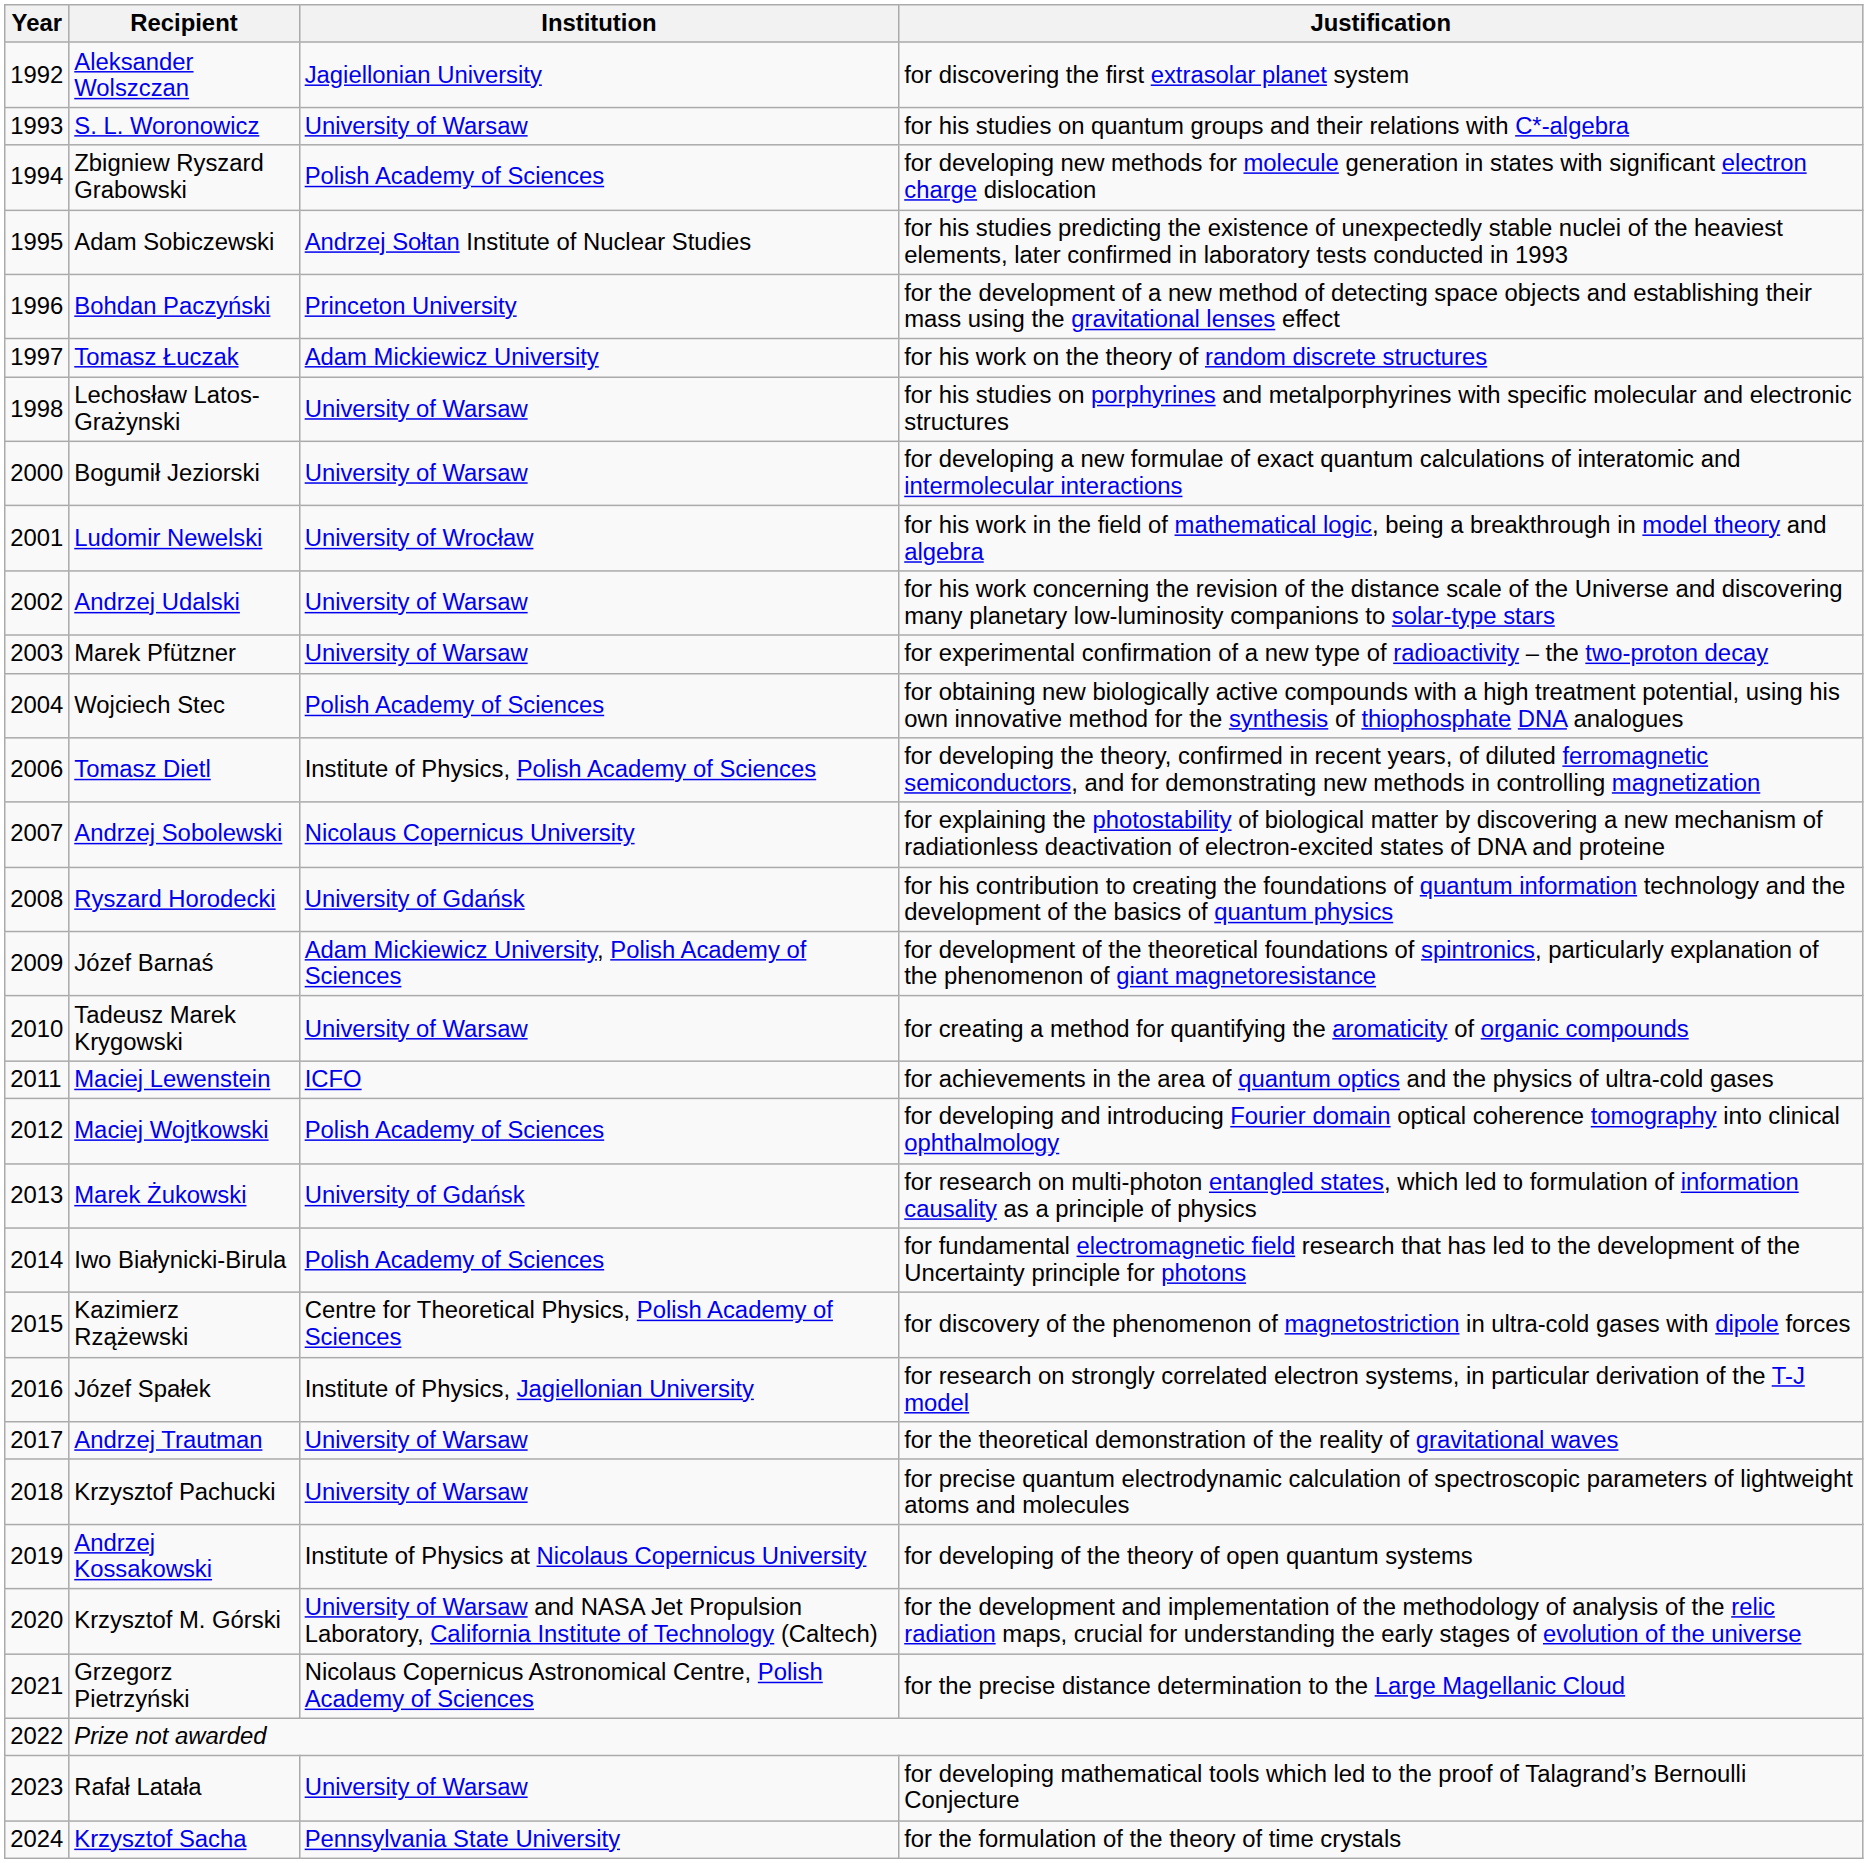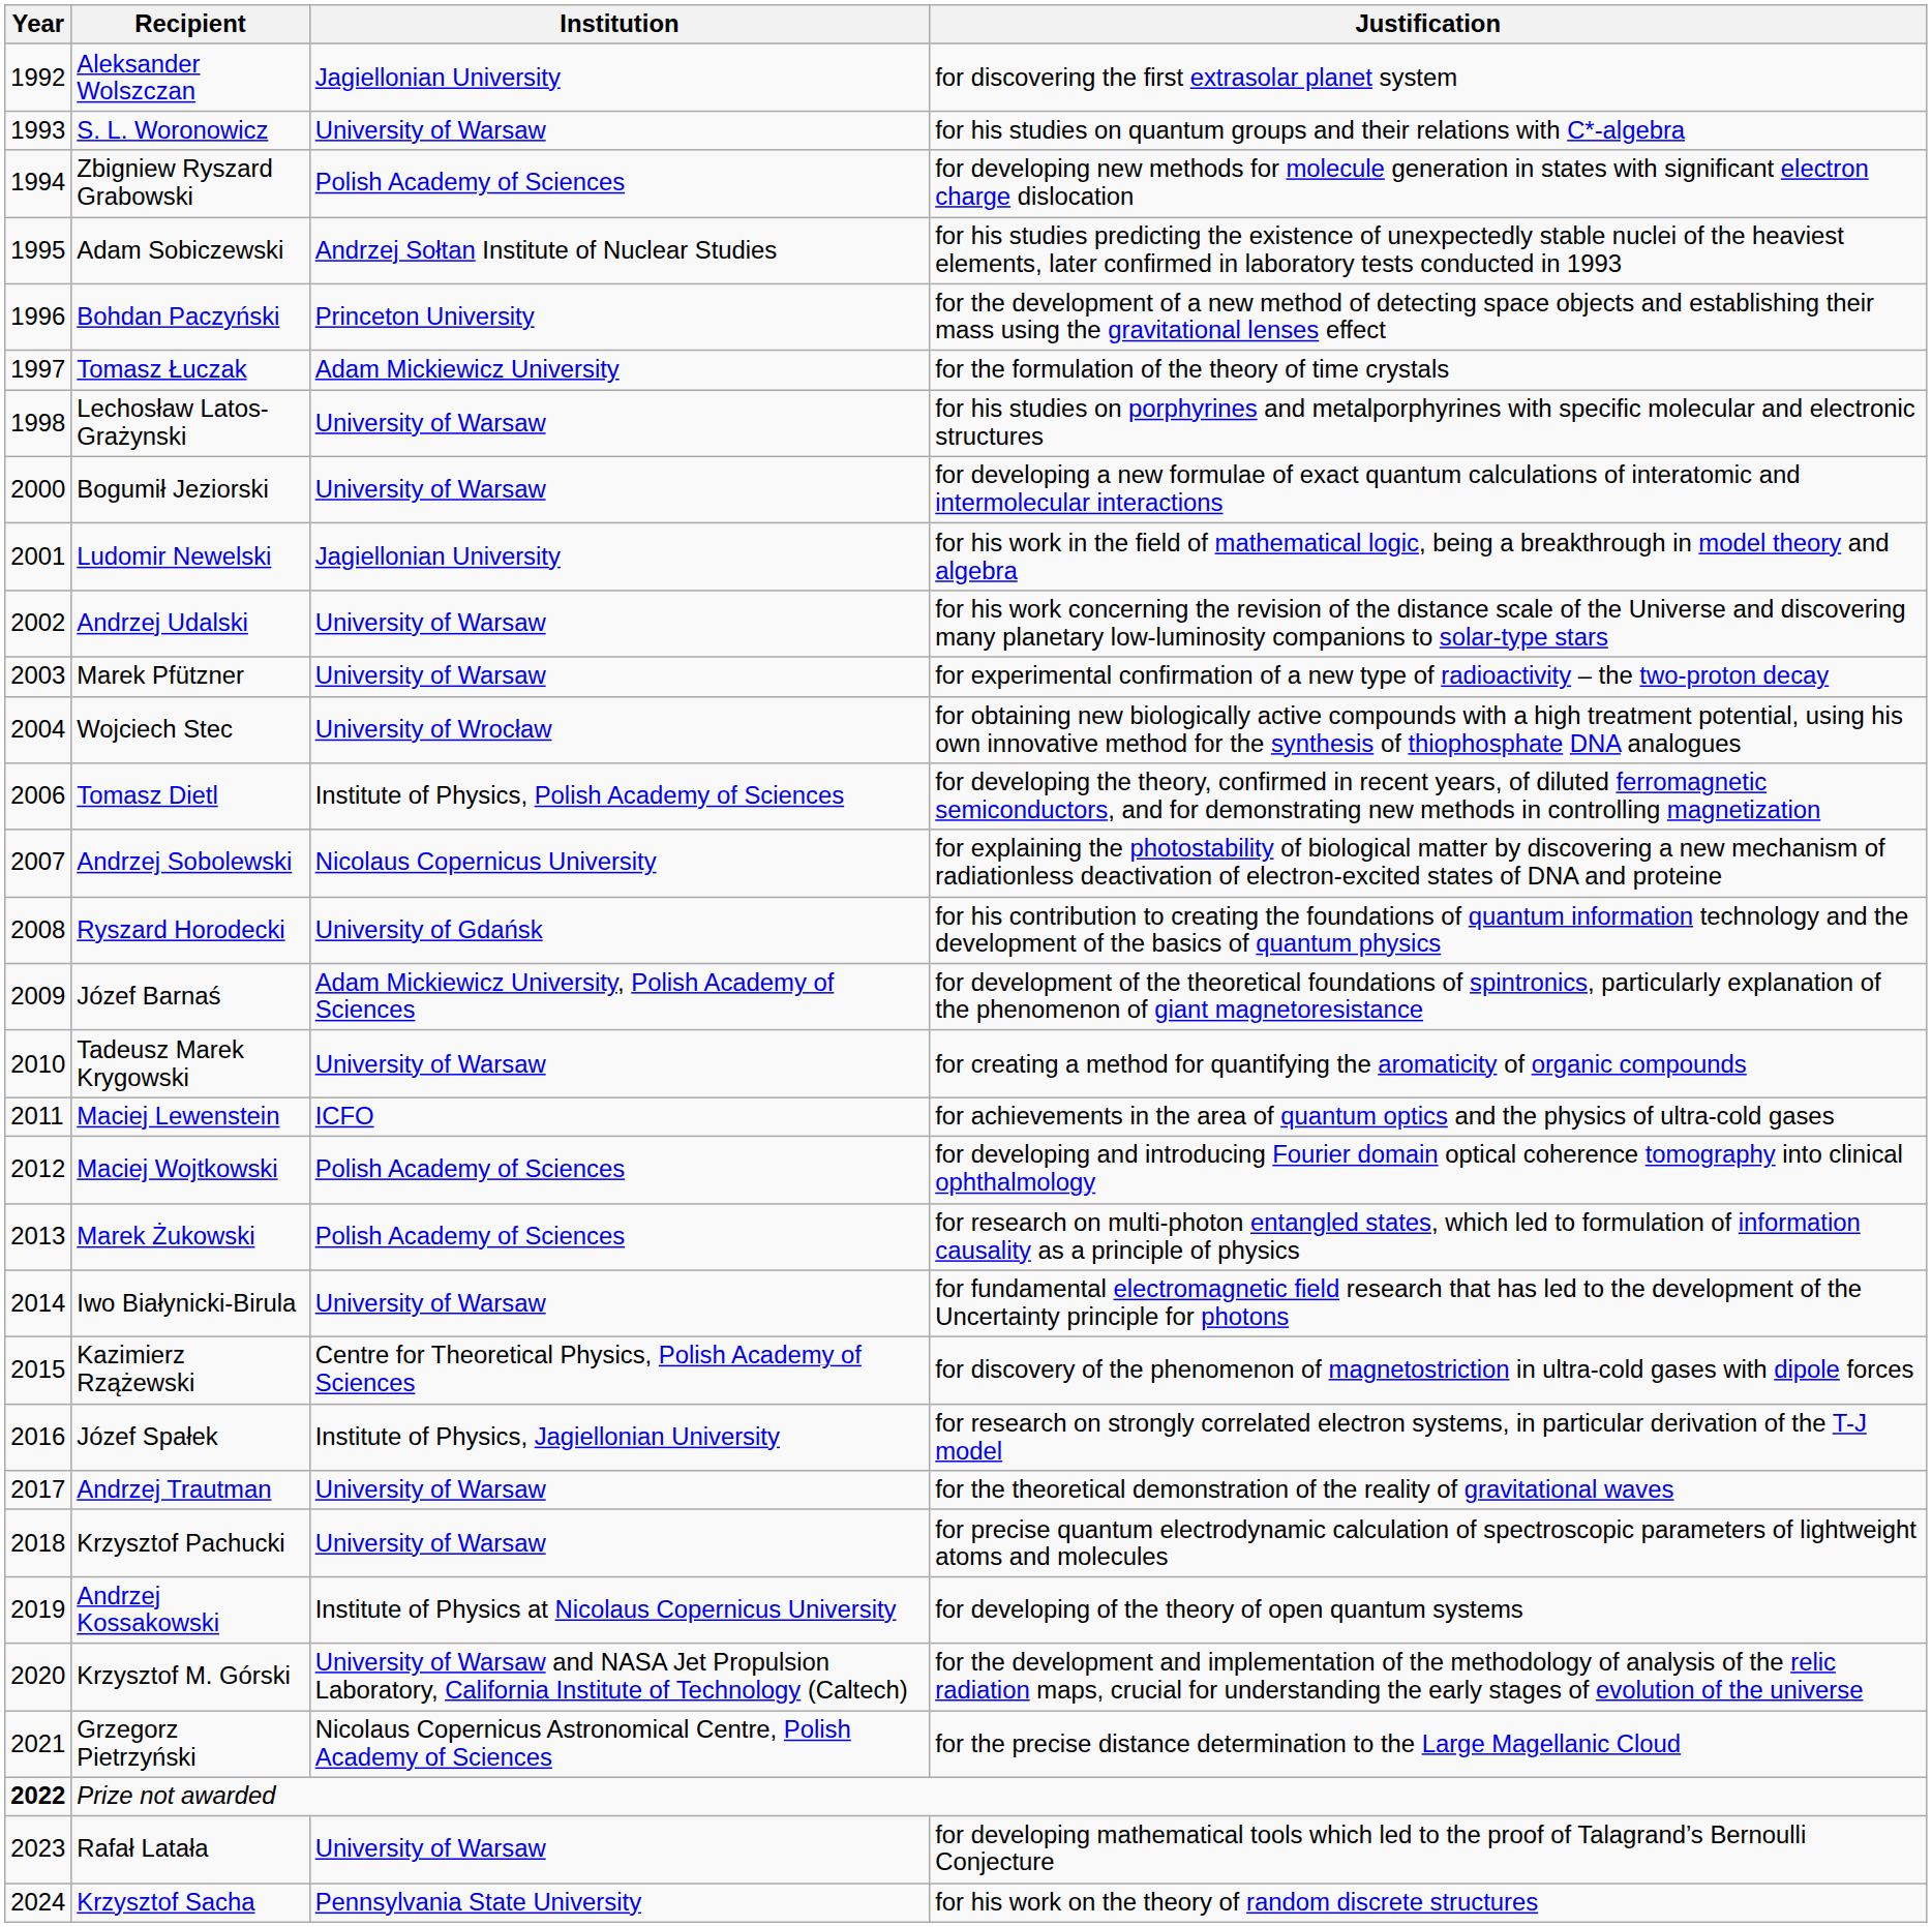Tomasz Łuczak | Justification: for his work on the theory of random discrete structures -> for the formulation of the theory of time crystals
Ludomir Newelski | Institution: University of Wrocław -> Jagiellonian University
Wojciech Stec | Institution: Polish Academy of Sciences -> University of Wrocław
Marek Żukowski | Institution: University of Gdańsk -> Polish Academy of Sciences
Iwo Białynicki-Birula | Institution: Polish Academy of Sciences -> University of Warsaw
Prize not awarded | Year: normal -> bold
Krzysztof Sacha | Justification: for the formulation of the theory of time crystals -> for his work on the theory of random discrete structures
